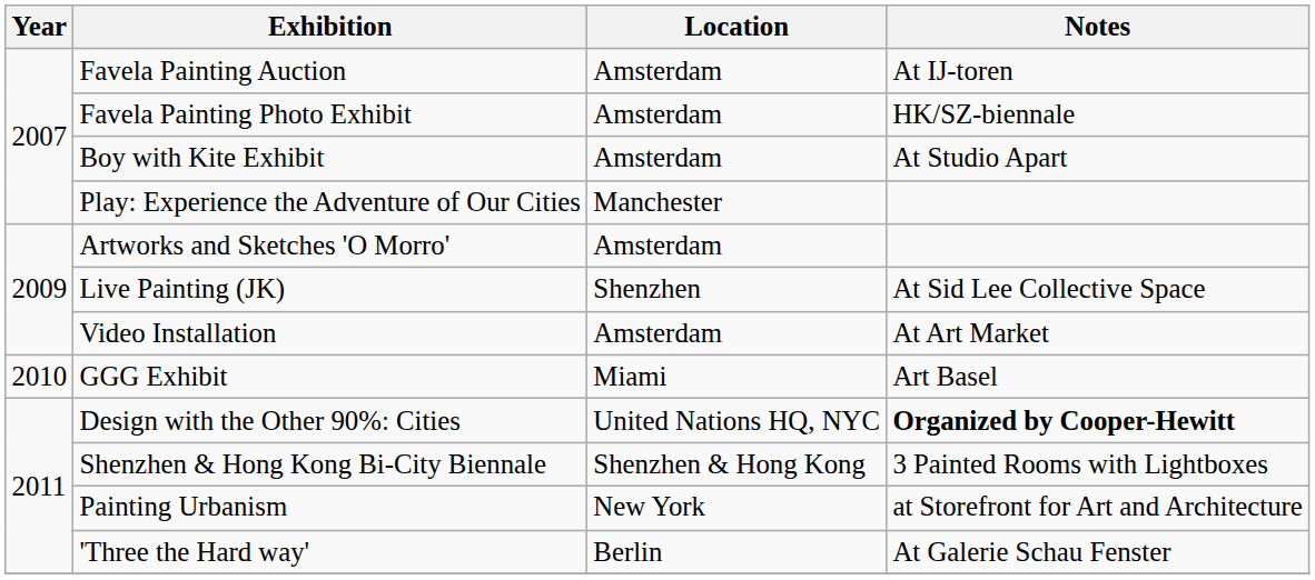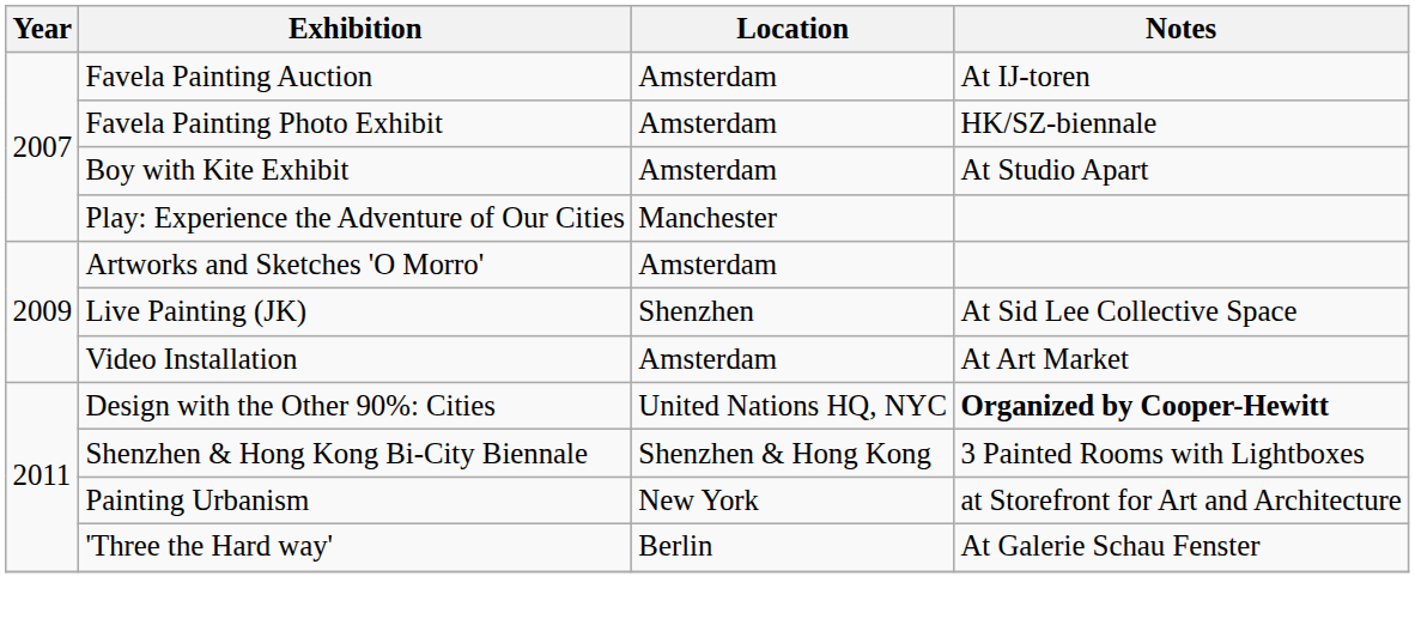- row: 2010 | GGG Exhibit | Miami | Art Basel
